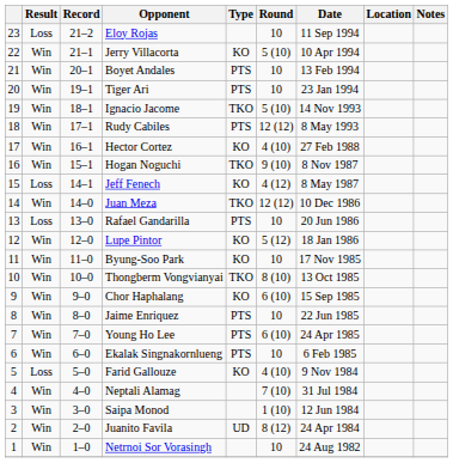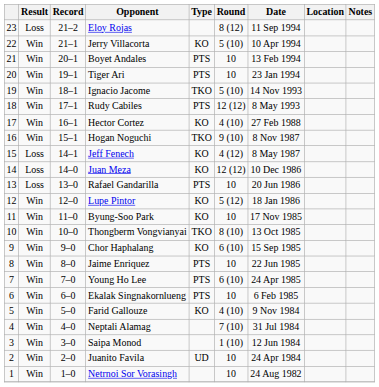Eloy Rojas | Round: 10 -> 8 (12)
Juan Meza | Result: Win -> Loss
Juan Meza | Type: TKO -> KO
Farid Gallouze | Result: Loss -> Win
Juanito Favila | Round: 8 (12) -> 10
